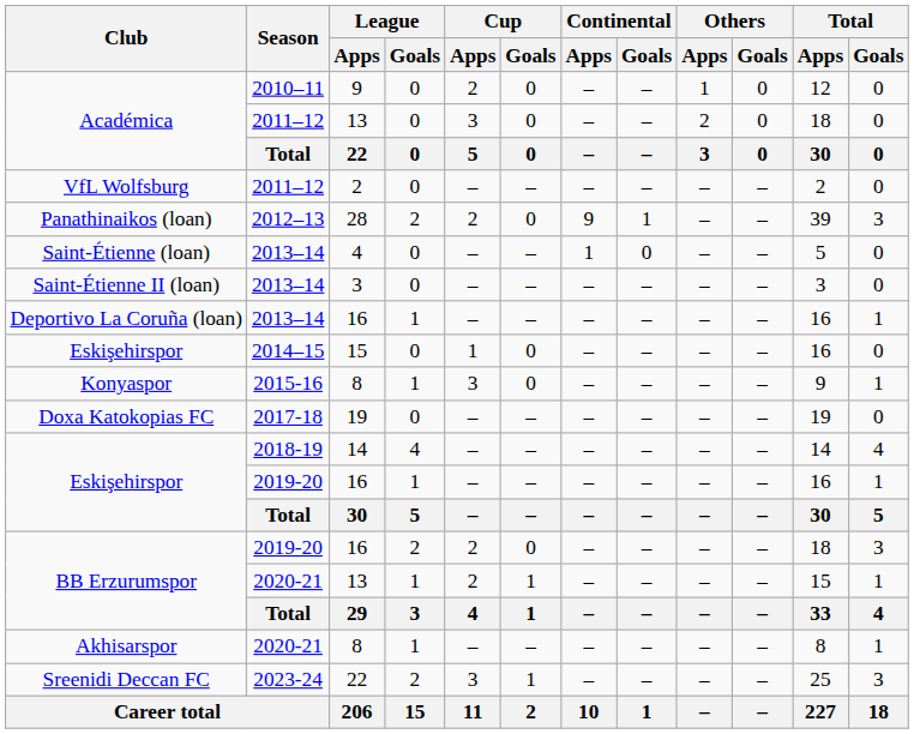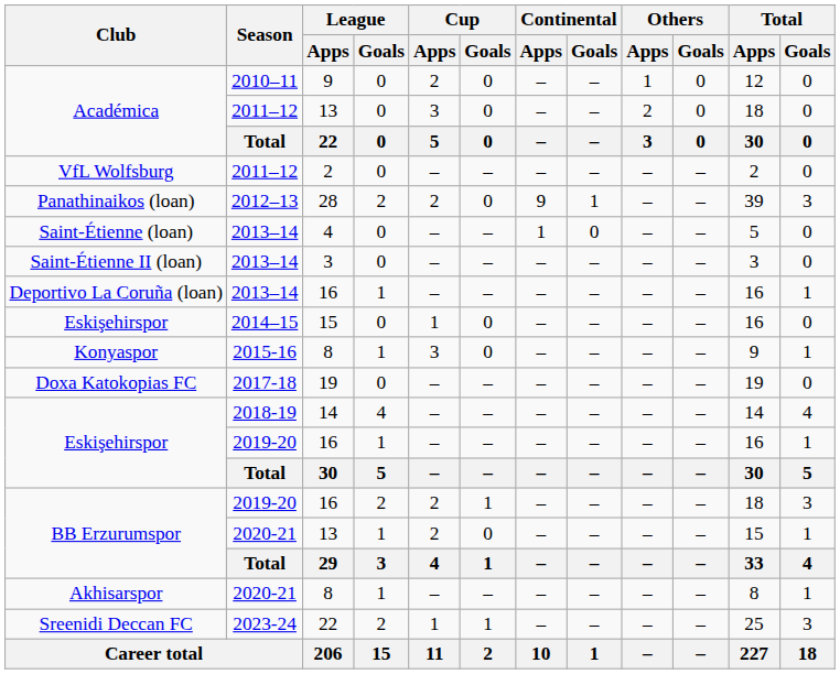BB Erzurumspor / 16 | Cup / Goals: 0 -> 1
BB Erzurumspor / 13 | Cup / Goals: 1 -> 0
Sreenidi Deccan FC | Cup / Apps: 3 -> 1
